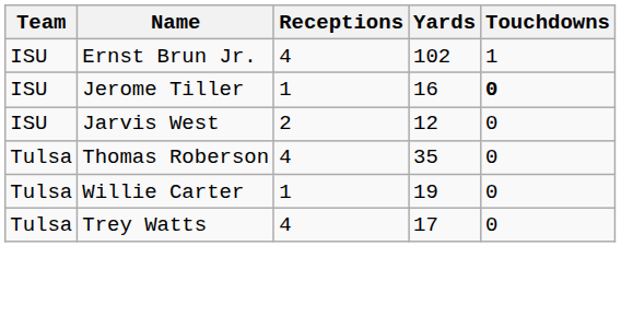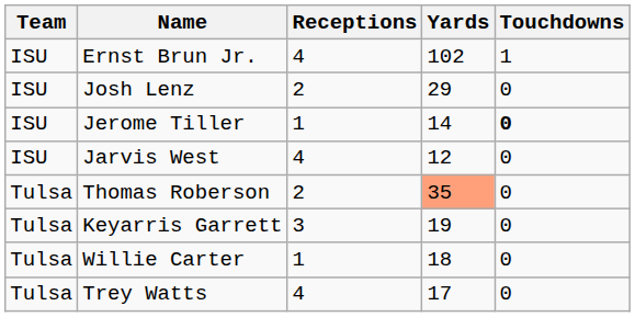+ row: ISU | Josh Lenz | 2 | 29 | 0
Jerome Tiller | Yards: 16 -> 14
Jarvis West | Receptions: 2 -> 4
Thomas Roberson | Receptions: 4 -> 2
Thomas Roberson | Yards: no background -> lightsalmon background
+ row: Tulsa | Keyarris Garrett | 3 | 19 | 0
Willie Carter | Yards: 19 -> 18
